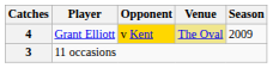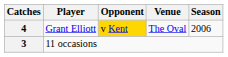4 | Venue: khaki background -> no background
4 | Season: 2009 -> 2006
